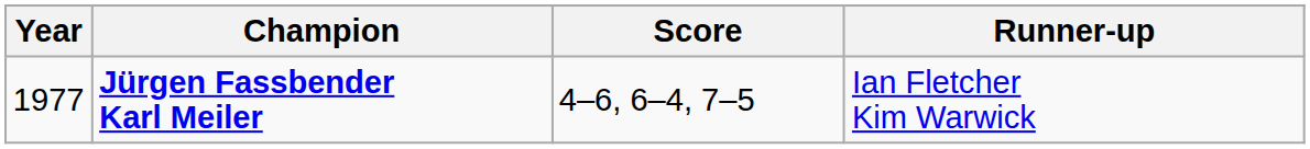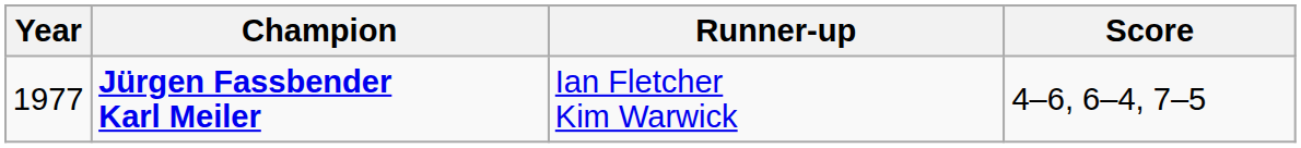columns swapped: Runner-up <-> Score
